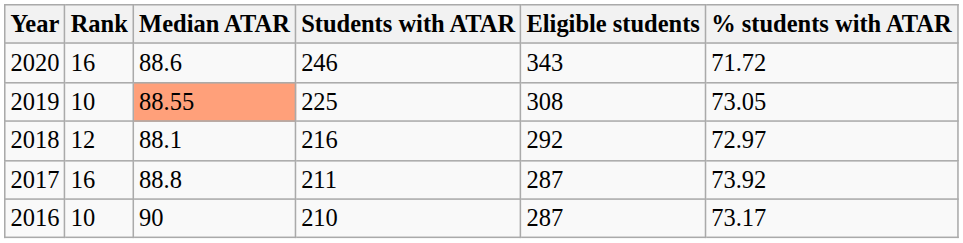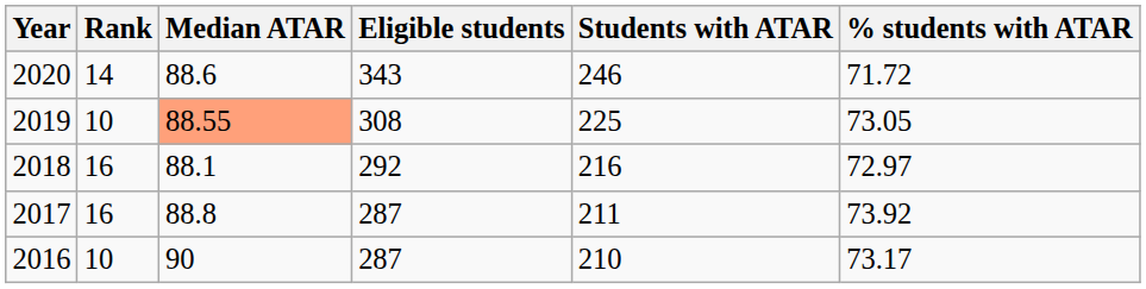columns swapped: Eligible students <-> Students with ATAR
2020 | Rank: 16 -> 14
2018 | Rank: 12 -> 16
